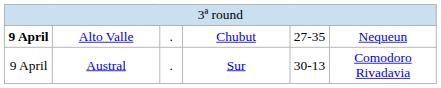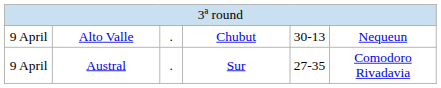Alto Valle | column 1: bold -> normal
Alto Valle | column 5: 27-35 -> 30-13
Austral | column 5: 30-13 -> 27-35
